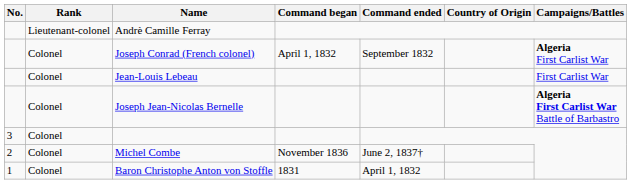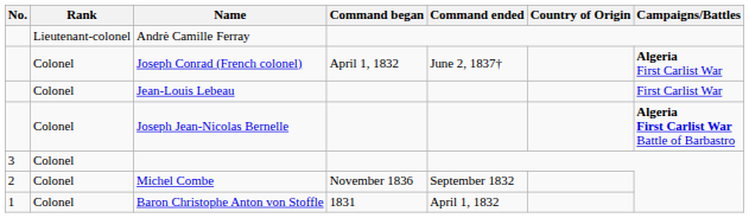Joseph Conrad (French colonel) | Command ended: September 1832 -> June 2, 1837†
Michel Combe | Command ended: June 2, 1837† -> September 1832
